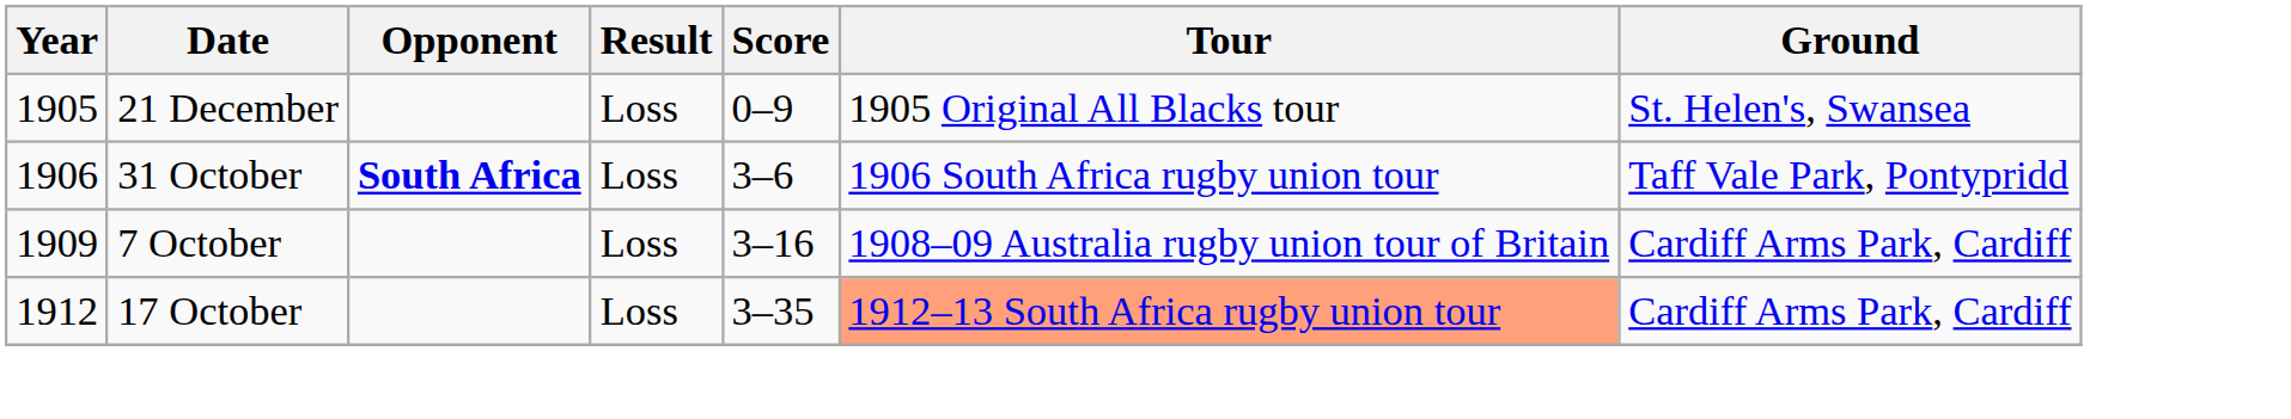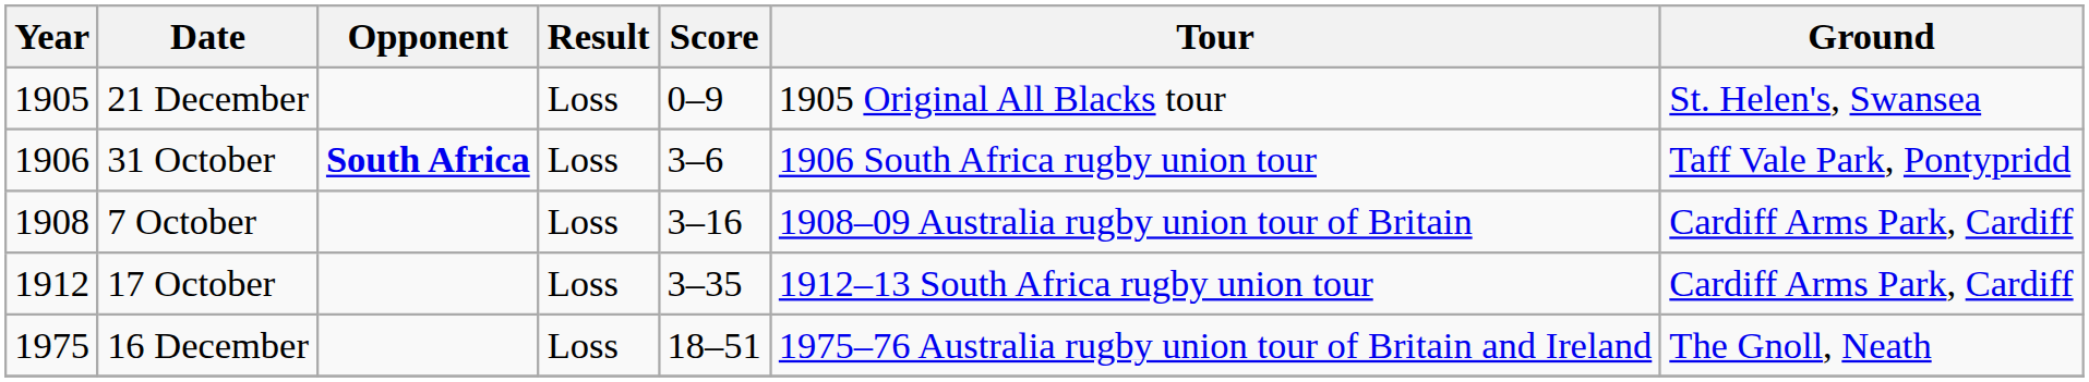7 October | Year: 1909 -> 1908
17 October | Tour: lightsalmon background -> no background
+ row: 1975 | 16 December | Loss | 18–51 | 1975–76 Australia rugby union tour of Britain and Ireland | The Gnoll, Neath
